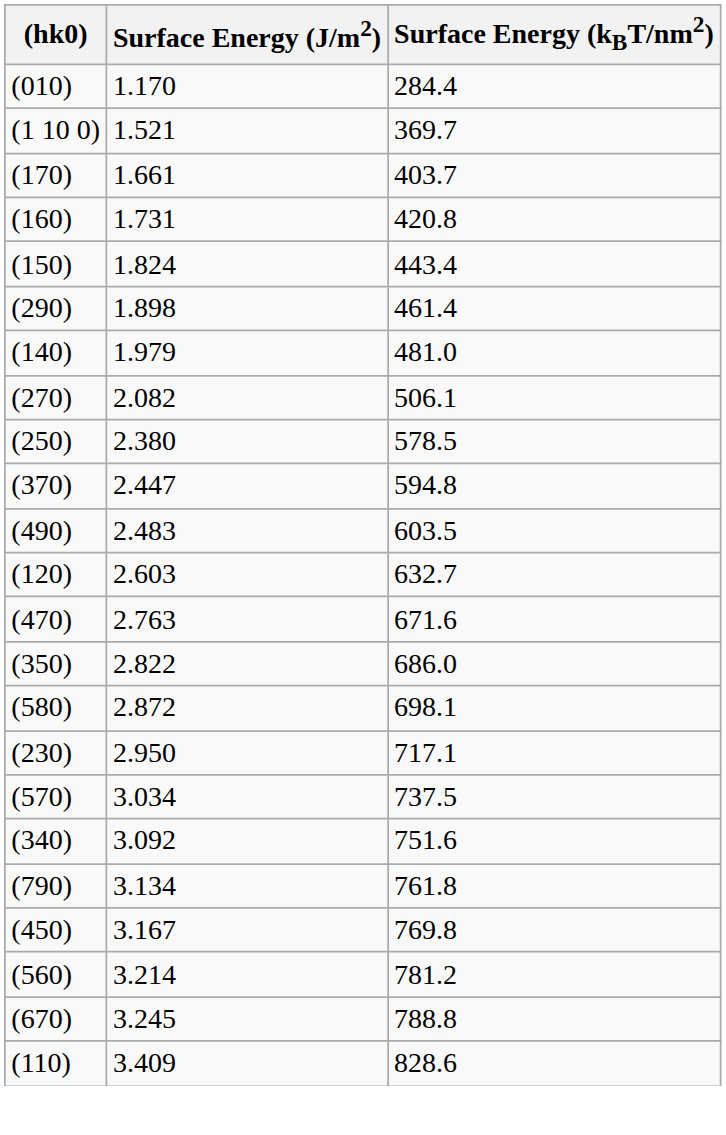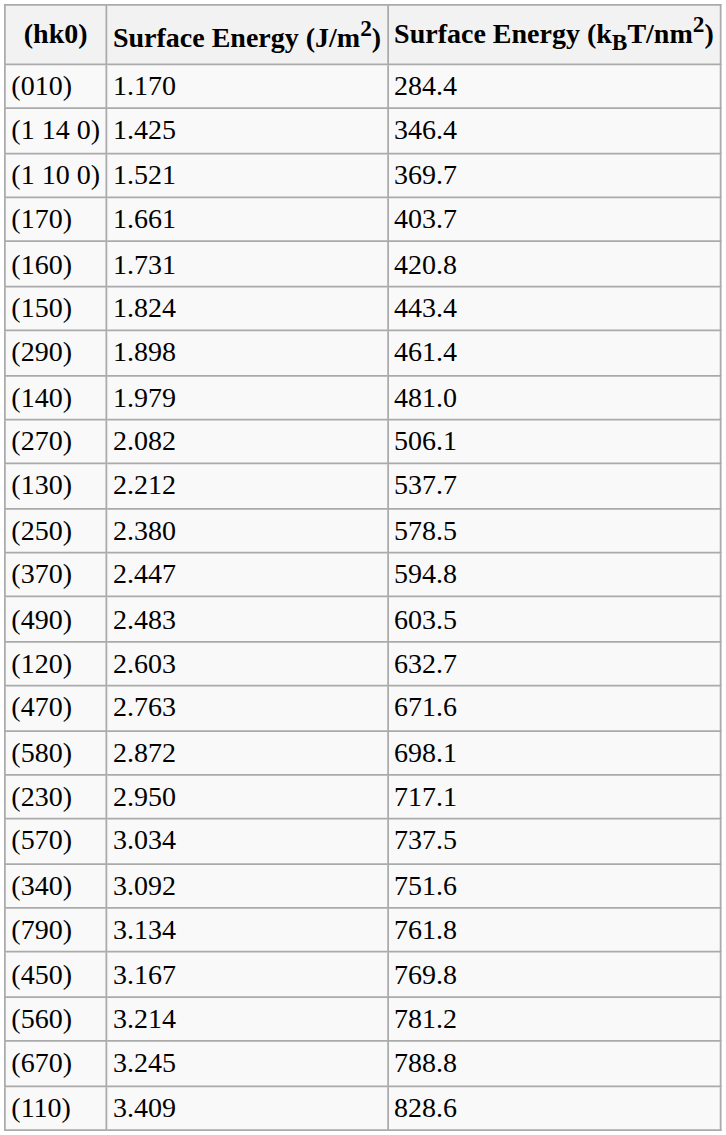+ row: (1 14 0) | 1.425 | 346.4
+ row: (130) | 2.212 | 537.7
- row: (350) | 2.822 | 686.0
